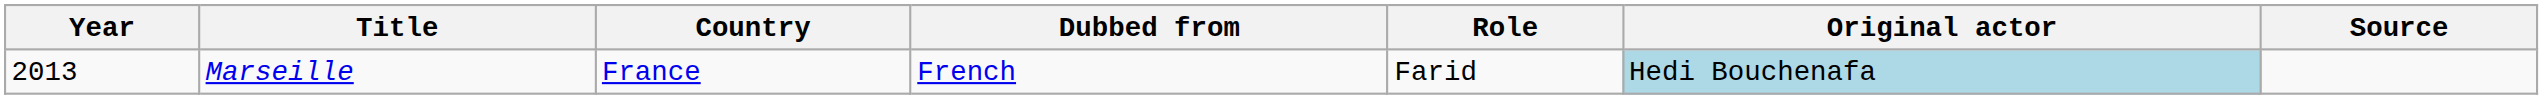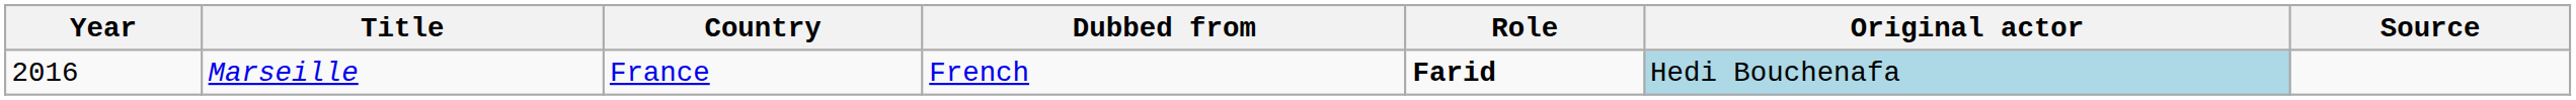Marseille | Year: 2013 -> 2016
Marseille | Role: normal -> bold
